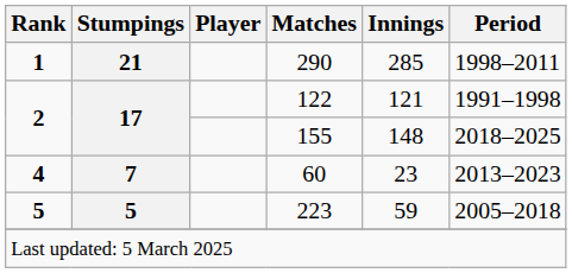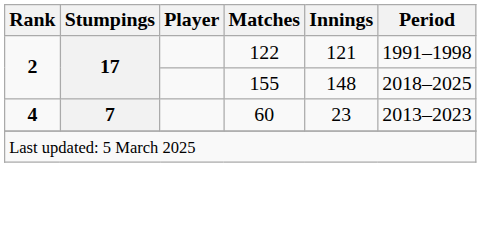- row: 1 | 21 | 290 | 285 | 1998–2011
- row: 5 | 5 | 223 | 59 | 2005–2018
